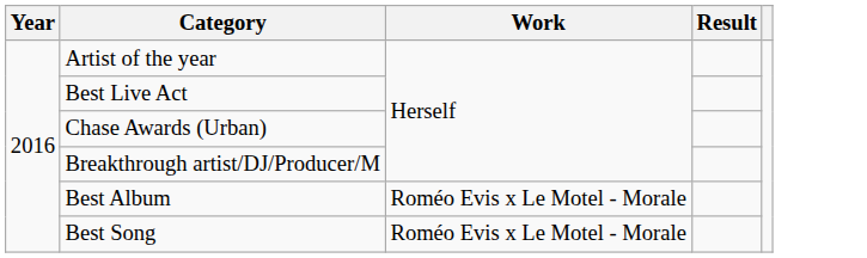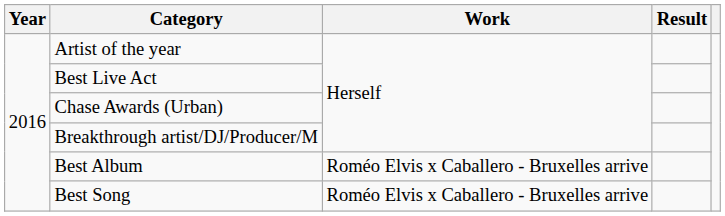Best Album | Work: Roméo Evis x Le Motel - Morale -> Roméo Elvis x Caballero - Bruxelles arrive
Best Song | Work: Roméo Evis x Le Motel - Morale -> Roméo Elvis x Caballero - Bruxelles arrive
